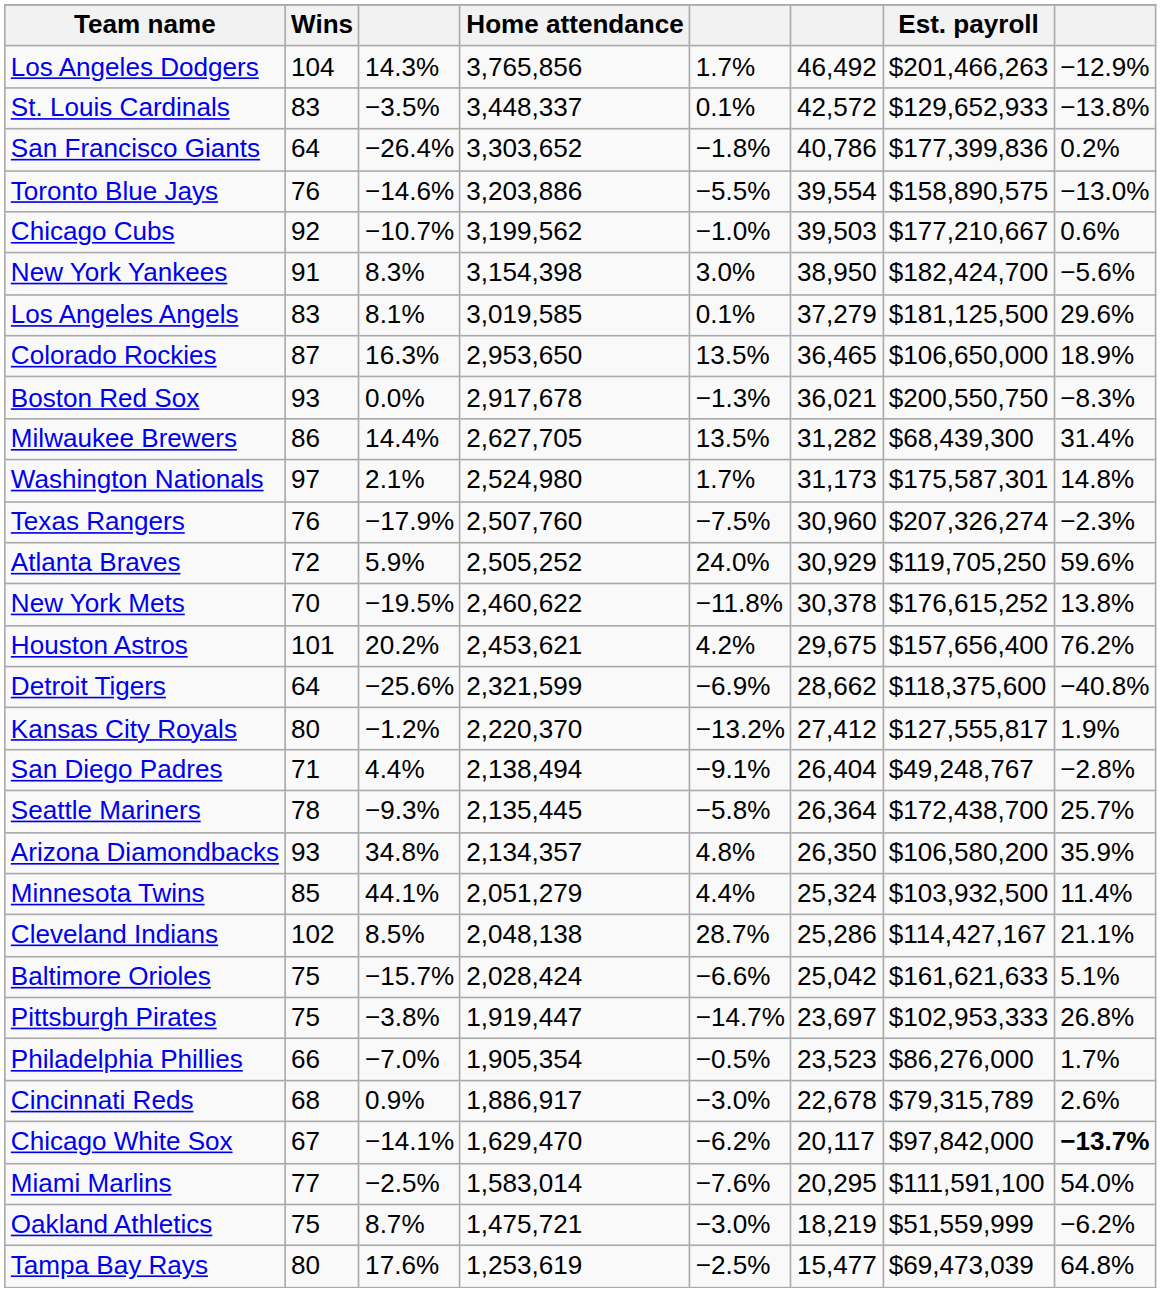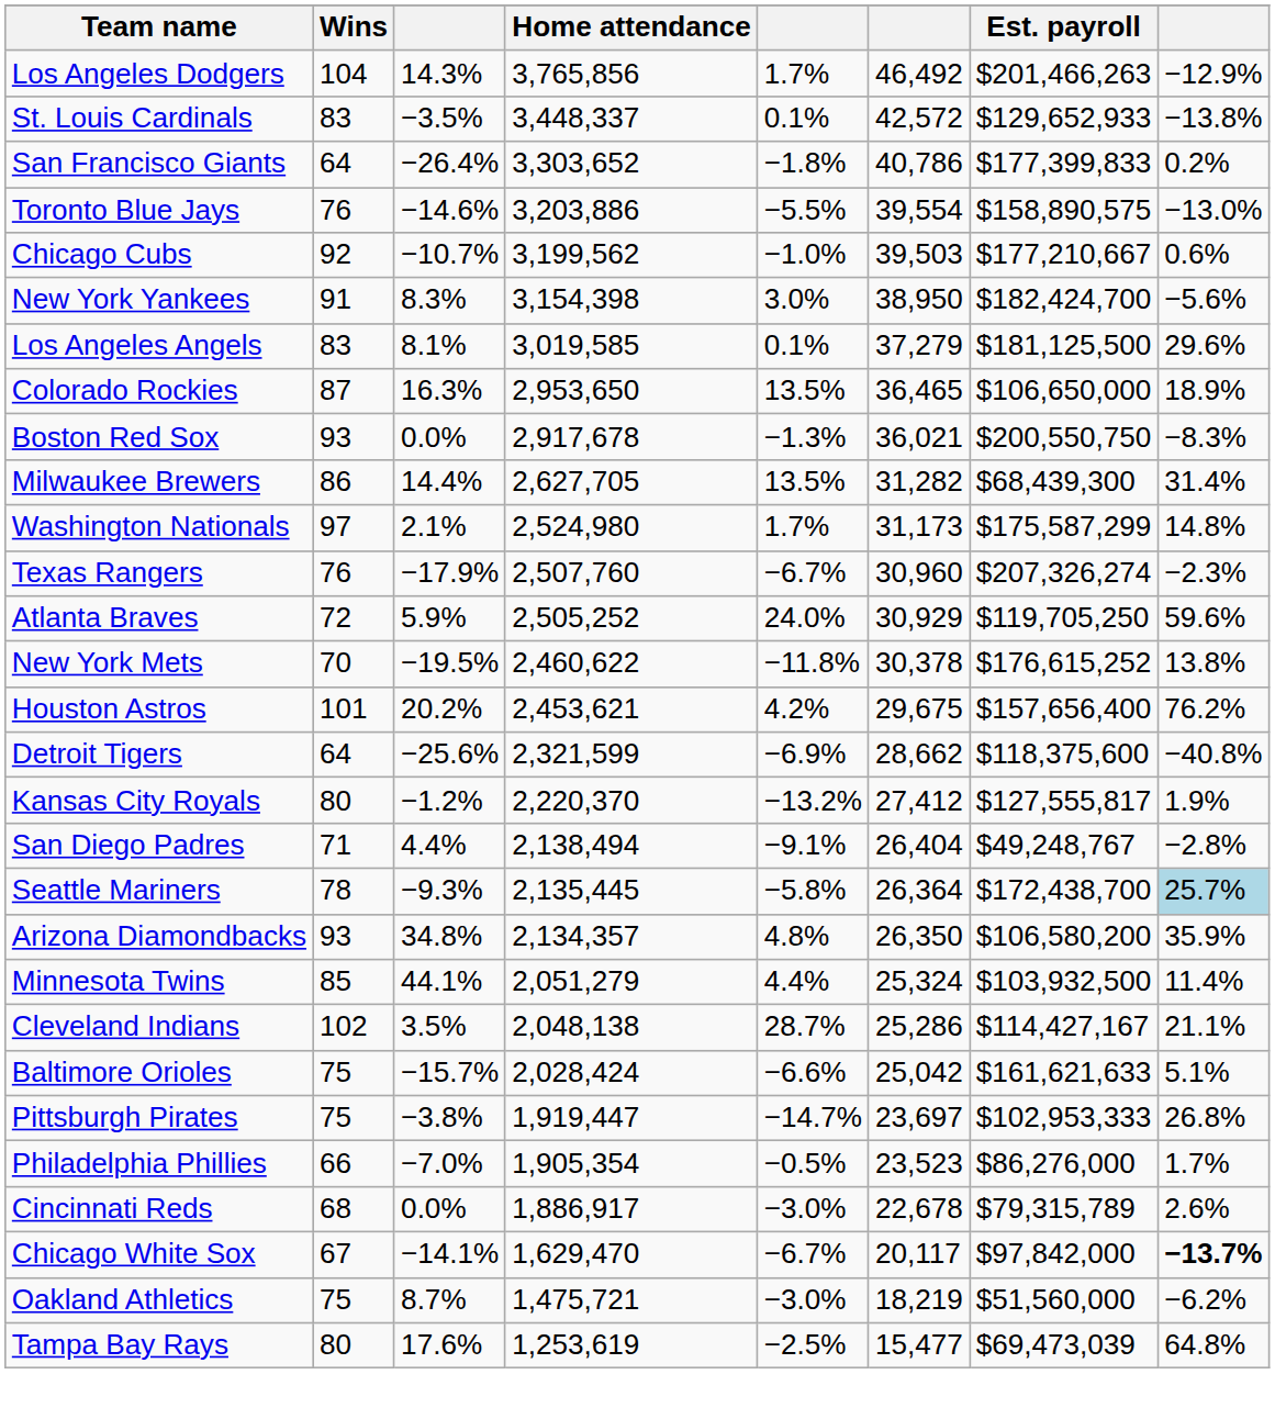San Francisco Giants | Est. payroll: $177,399,836 -> $177,399,833
Washington Nationals | Est. payroll: $175,587,301 -> $175,587,299
Texas Rangers | column 5: −7.5% -> −6.7%
Seattle Mariners | column 8: no background -> lightblue background
Cleveland Indians | column 3: 8.5% -> 3.5%
Cincinnati Reds | column 3: 0.9% -> 0.0%
Chicago White Sox | column 5: −6.2% -> −6.7%
- row: Miami Marlins | 77 | −2.5% | 1,583,014 | −7.6% | 20,295 | $111,591,100 | 54.0%
Oakland Athletics | Est. payroll: $51,559,999 -> $51,560,000
